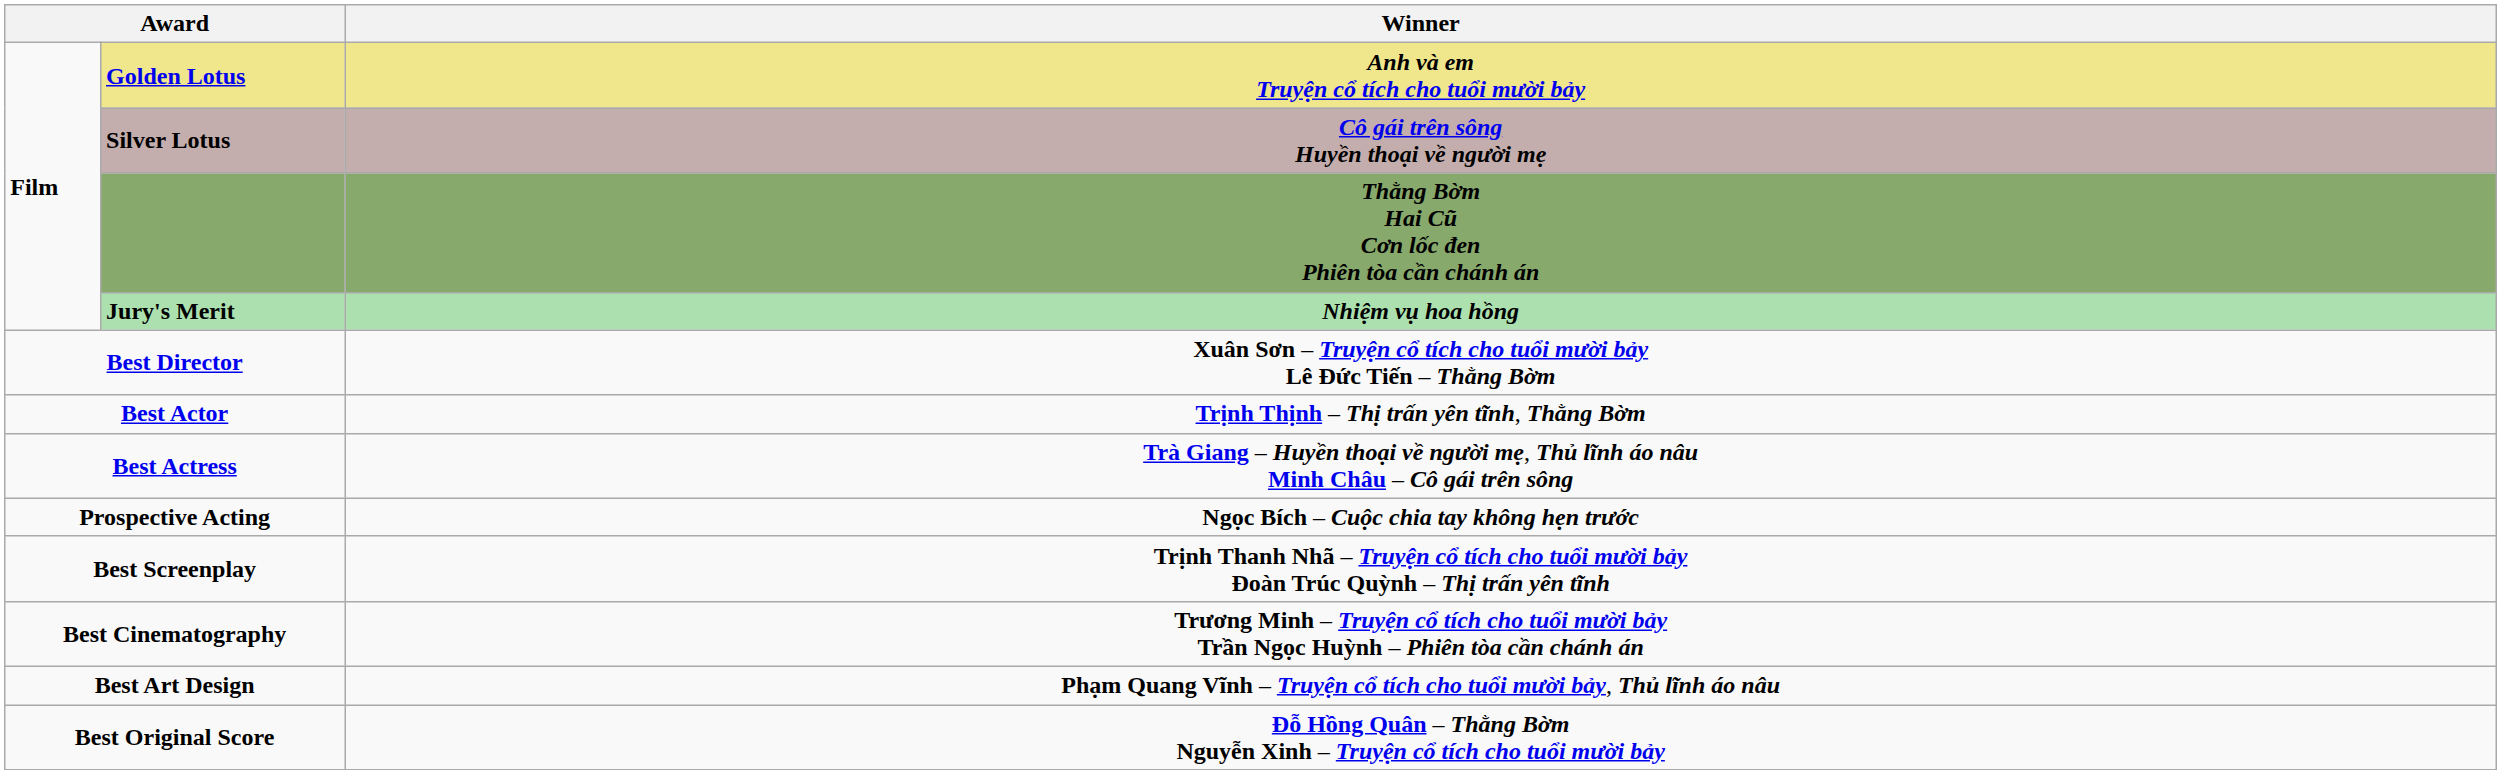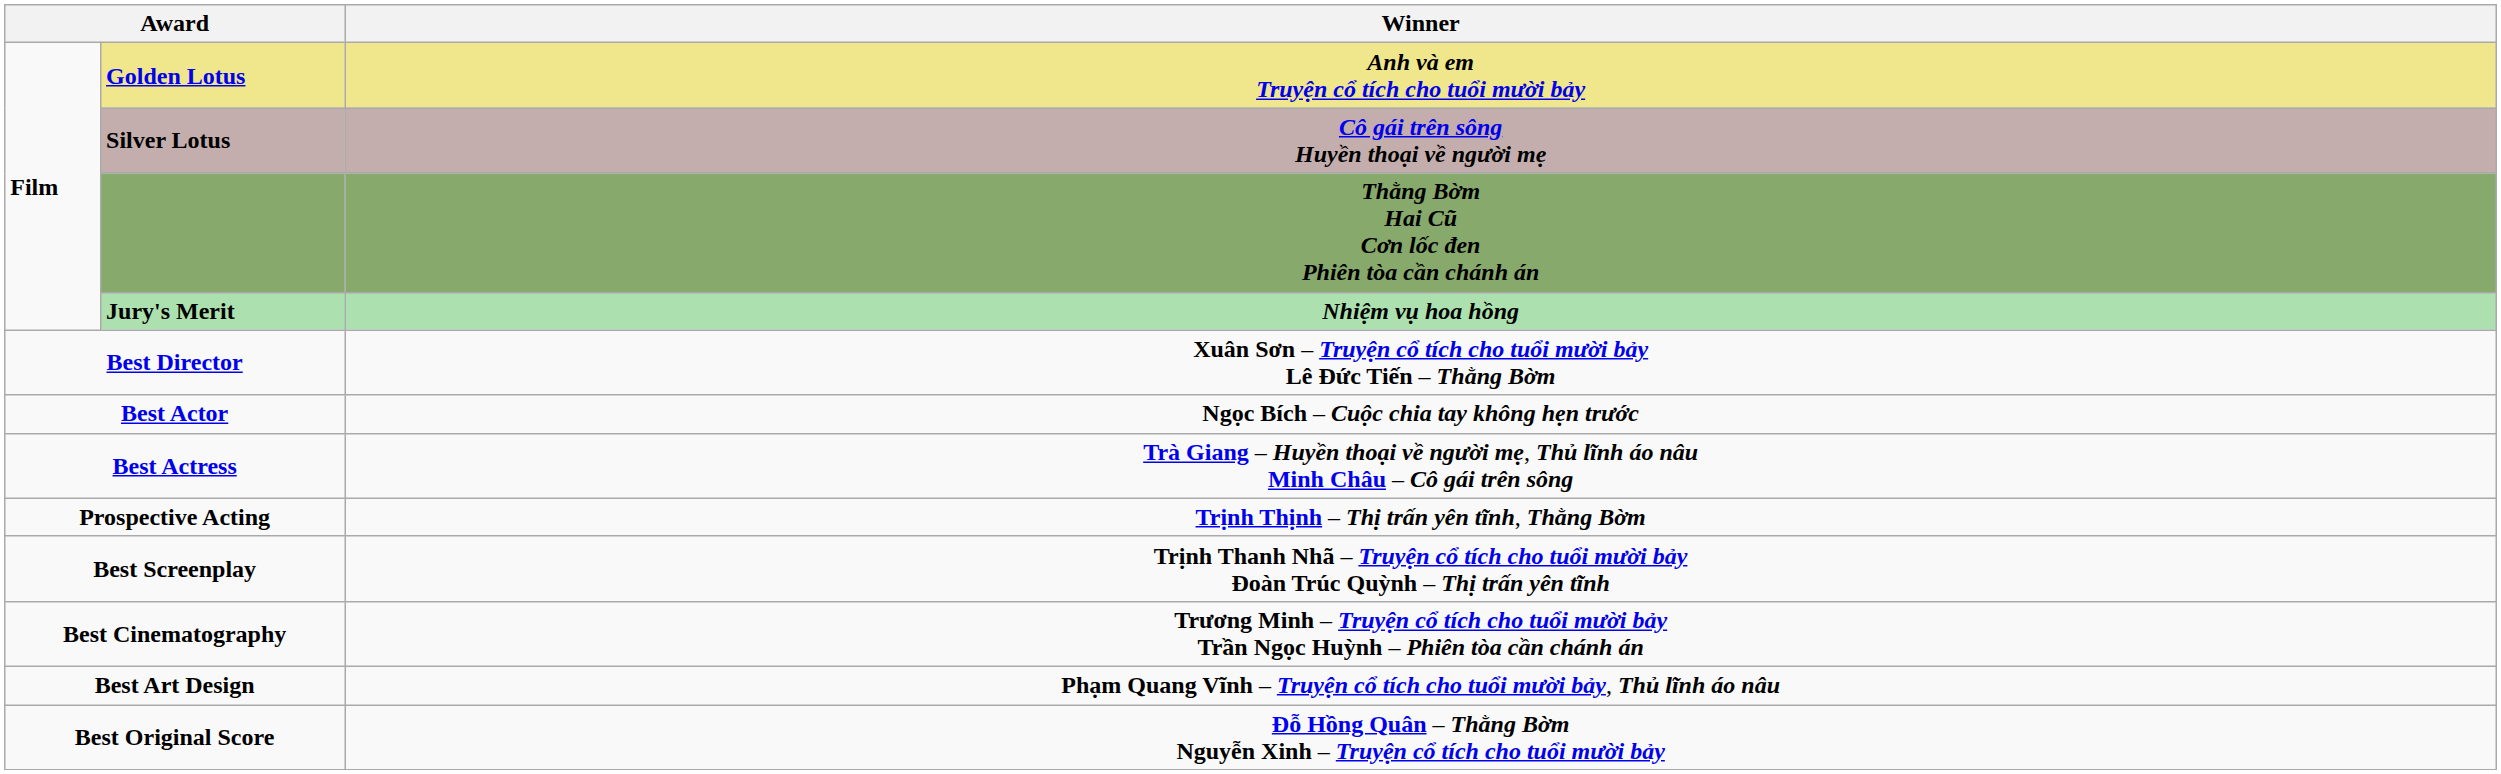Best Actor | Winner: Trịnh Thịnh – Thị trấn yên tĩnh, Thằng Bờm -> Ngọc Bích – Cuộc chia tay không hẹn trước
Prospective Acting | Winner: Ngọc Bích – Cuộc chia tay không hẹn trước -> Trịnh Thịnh – Thị trấn yên tĩnh, Thằng Bờm
